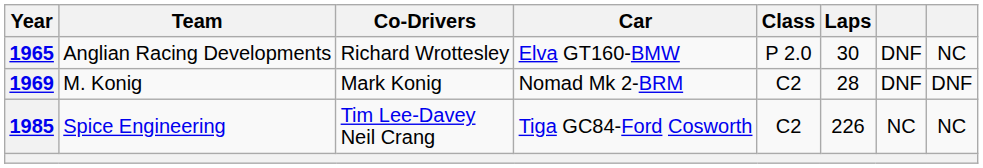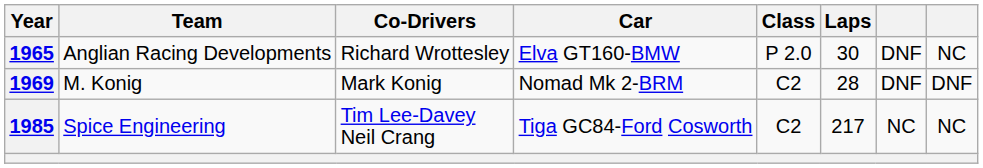1985 | Laps: 226 -> 217
